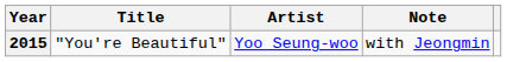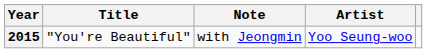columns swapped: Artist <-> Note
